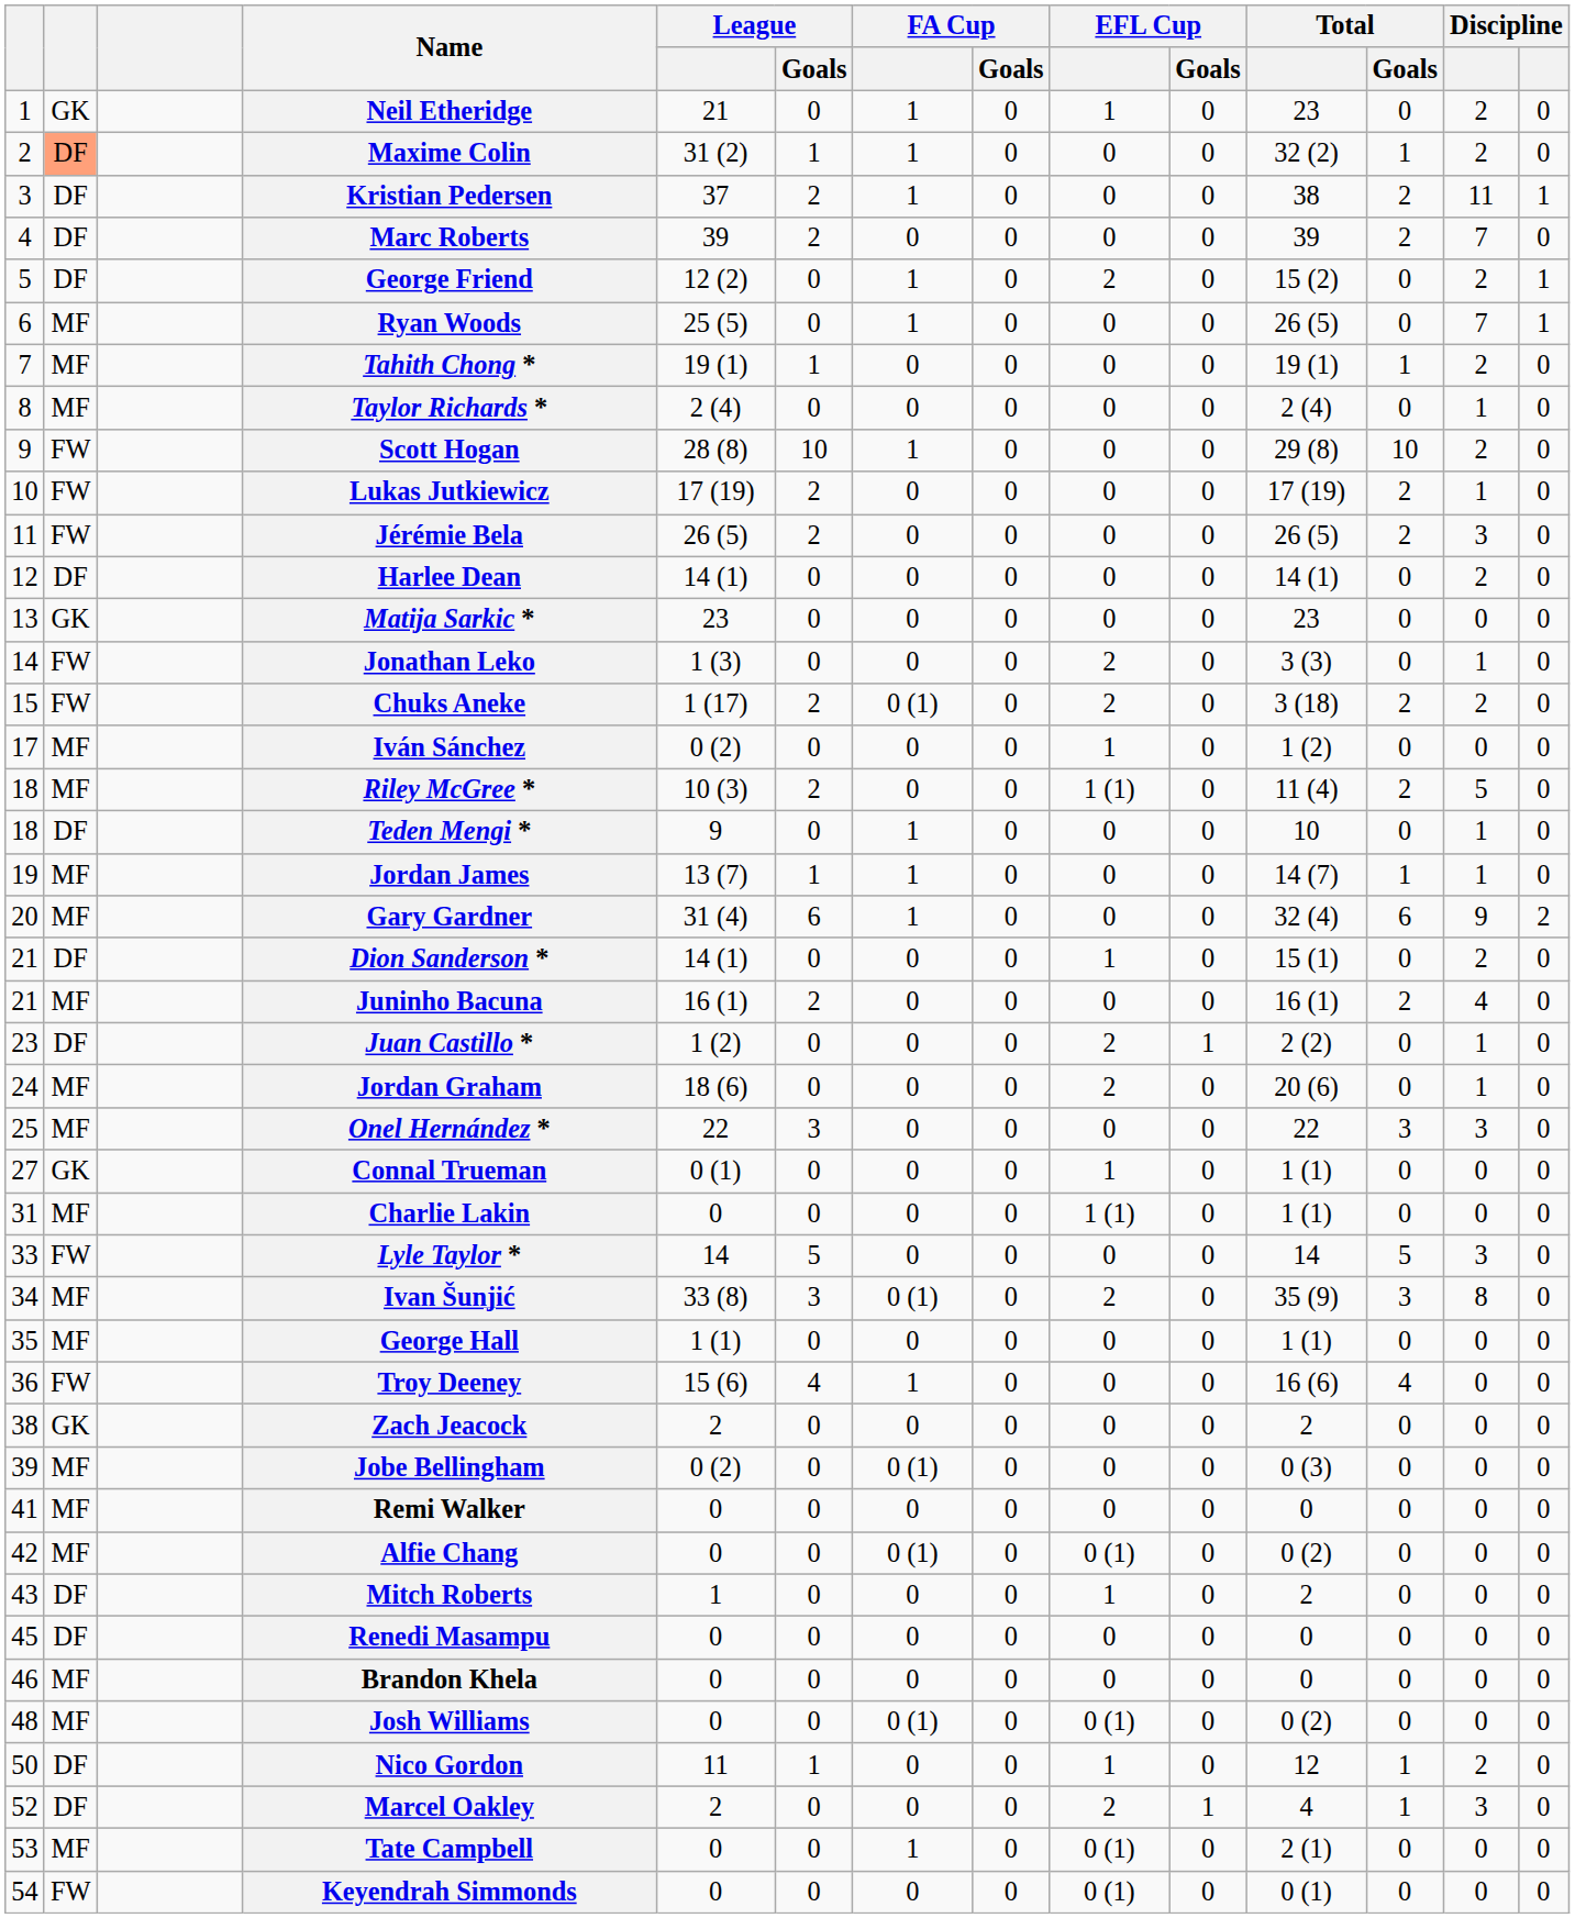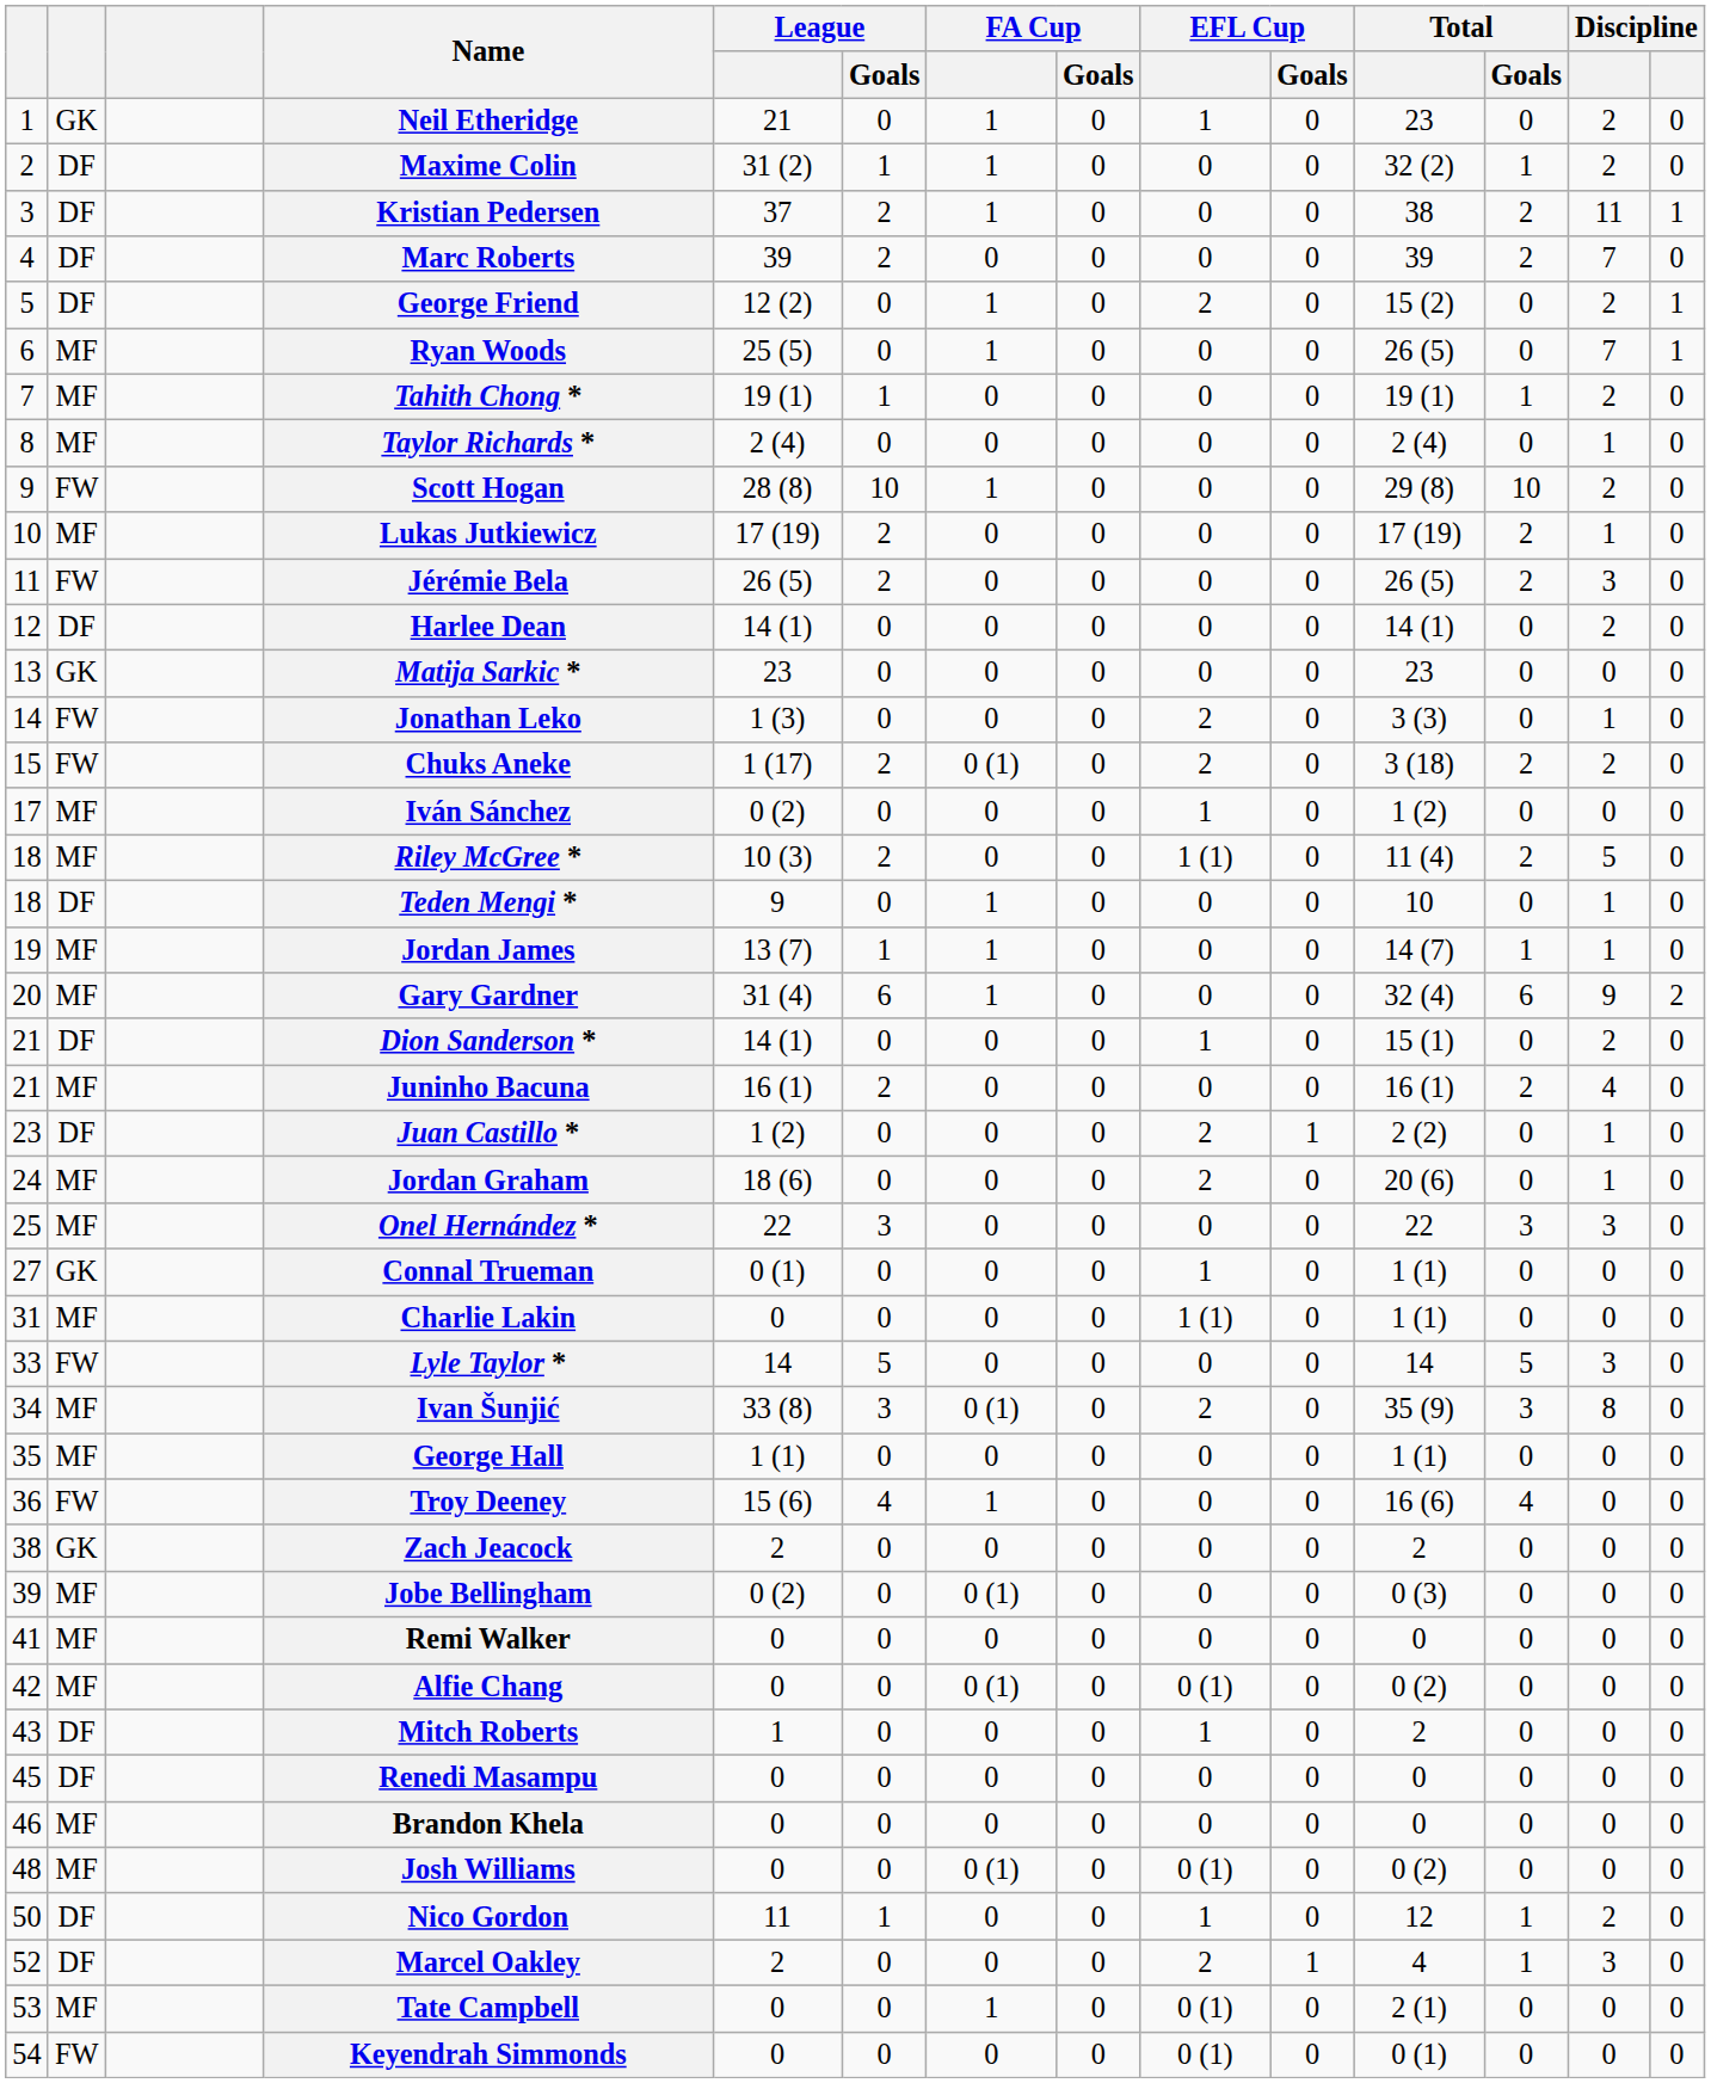Maxime Colin | column 2: lightsalmon background -> no background
Lukas Jutkiewicz | column 2: FW -> MF
